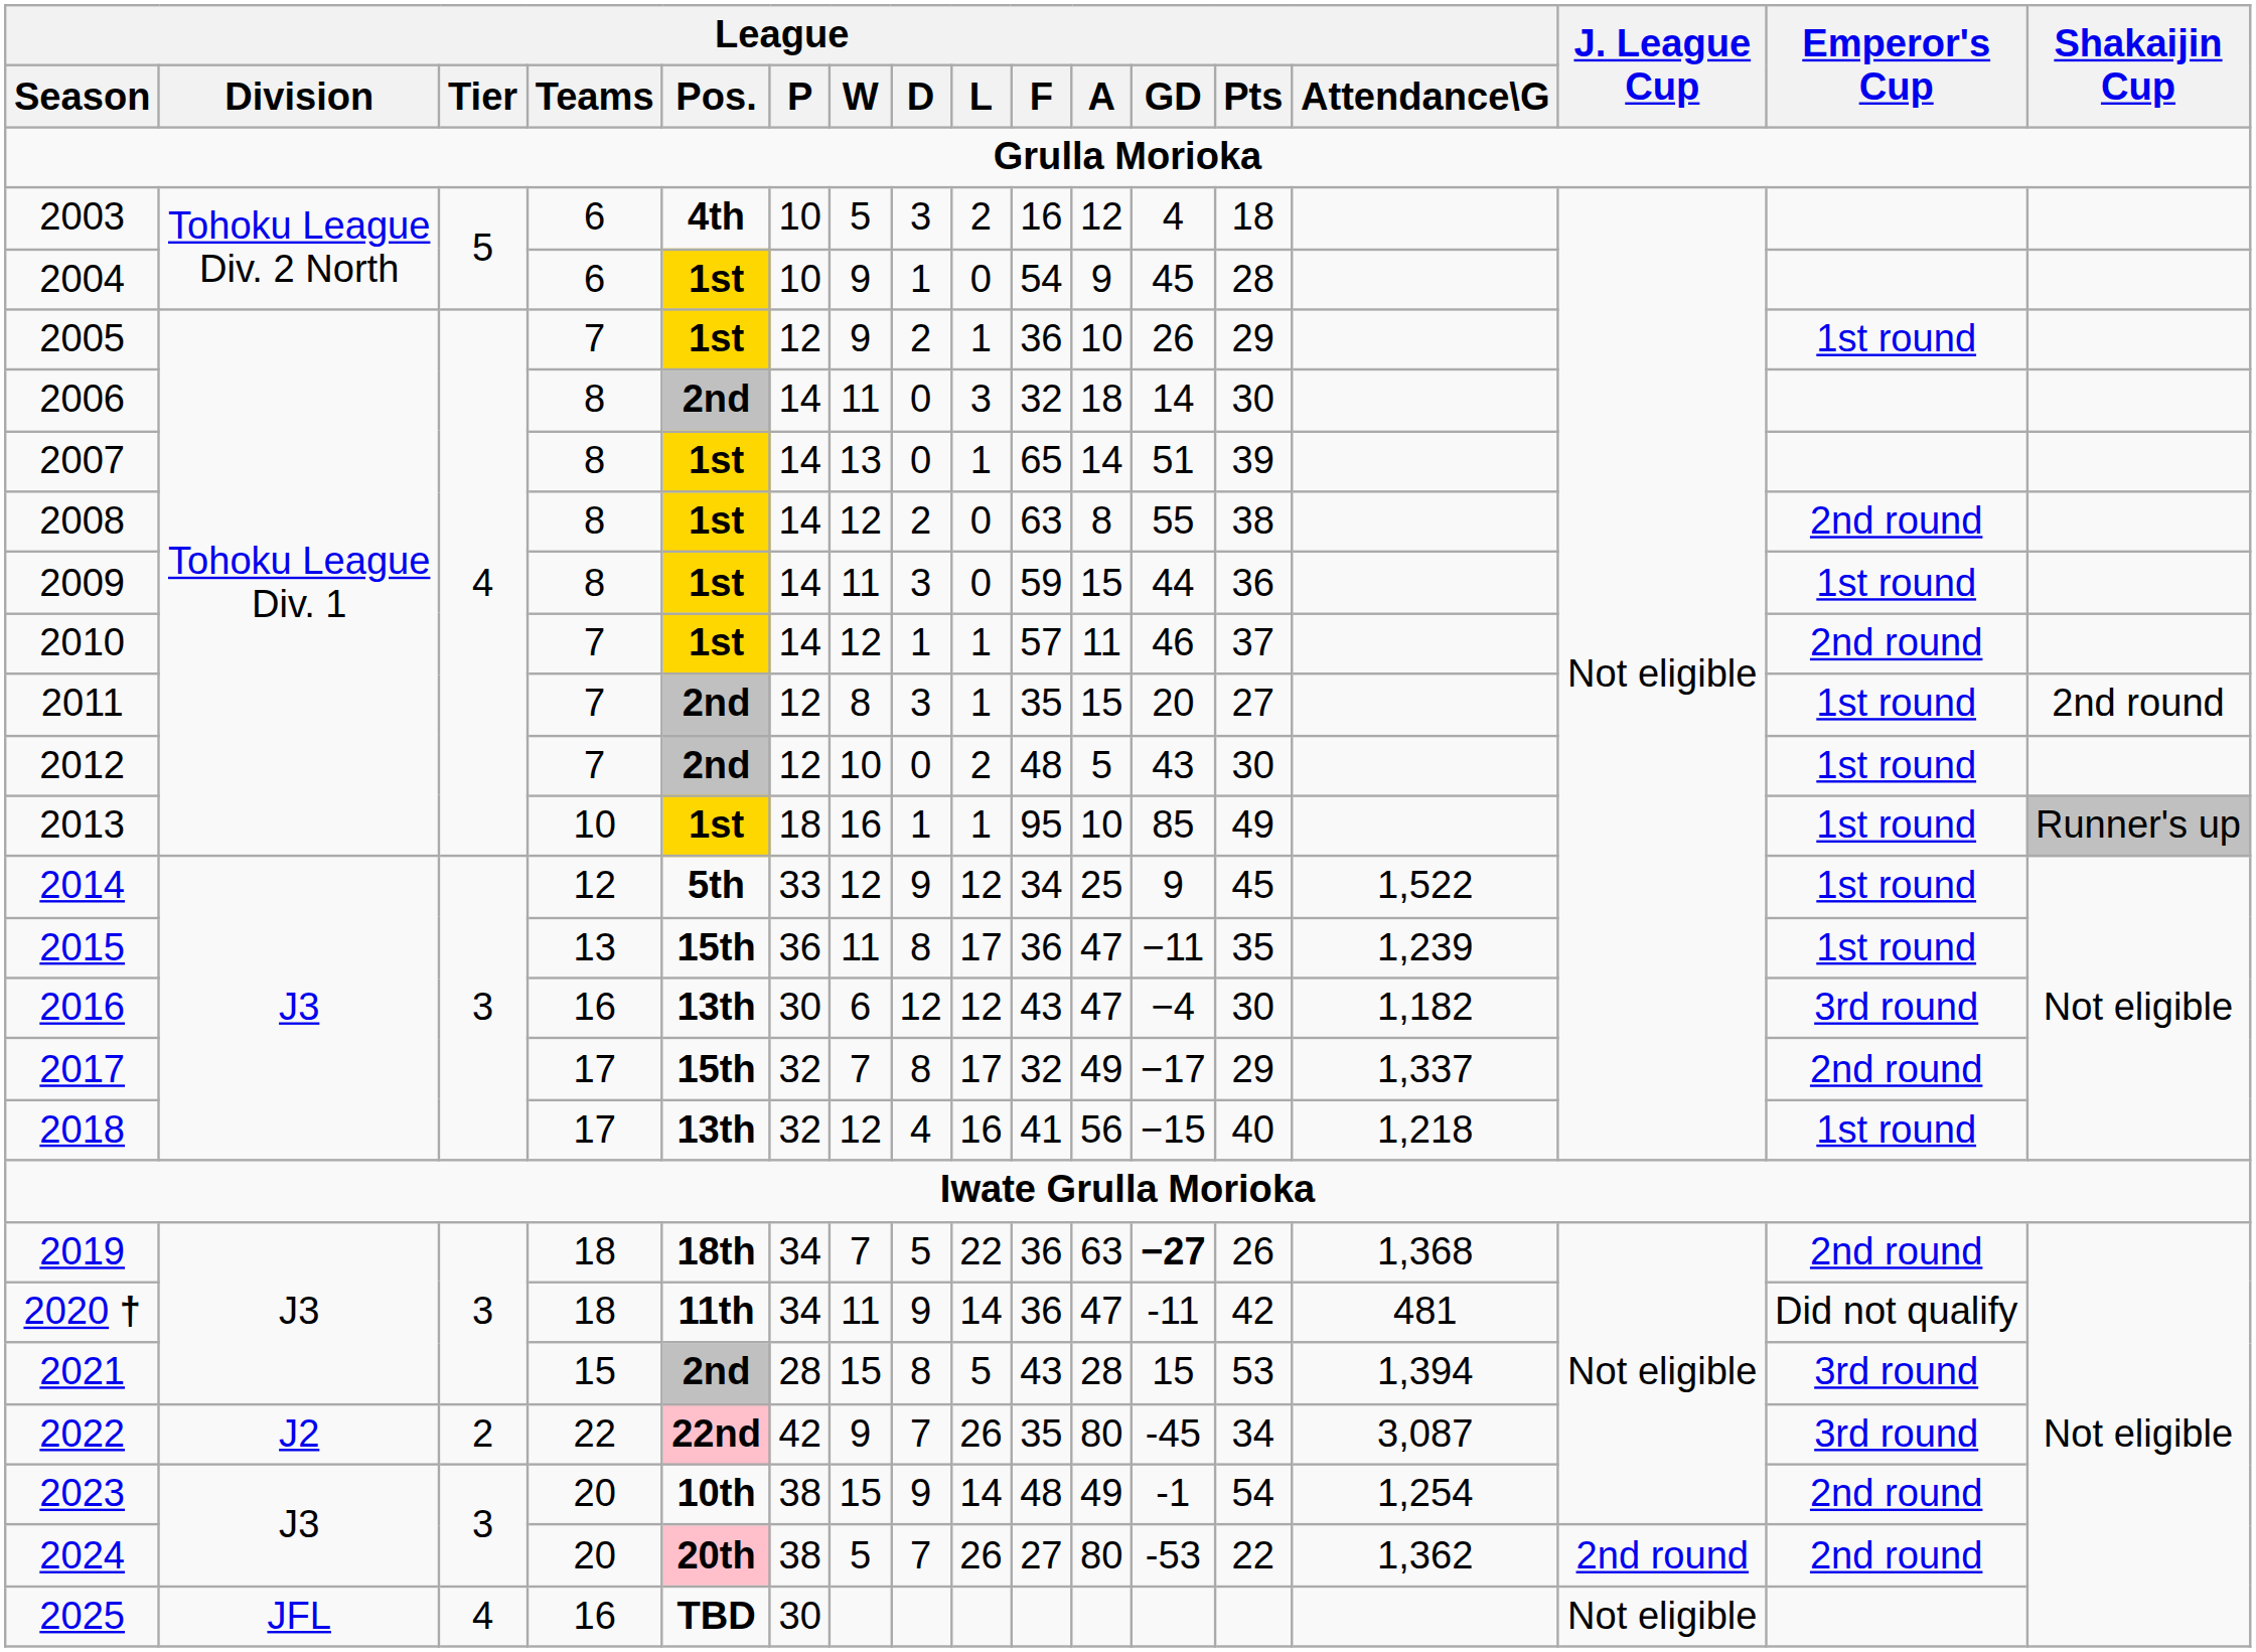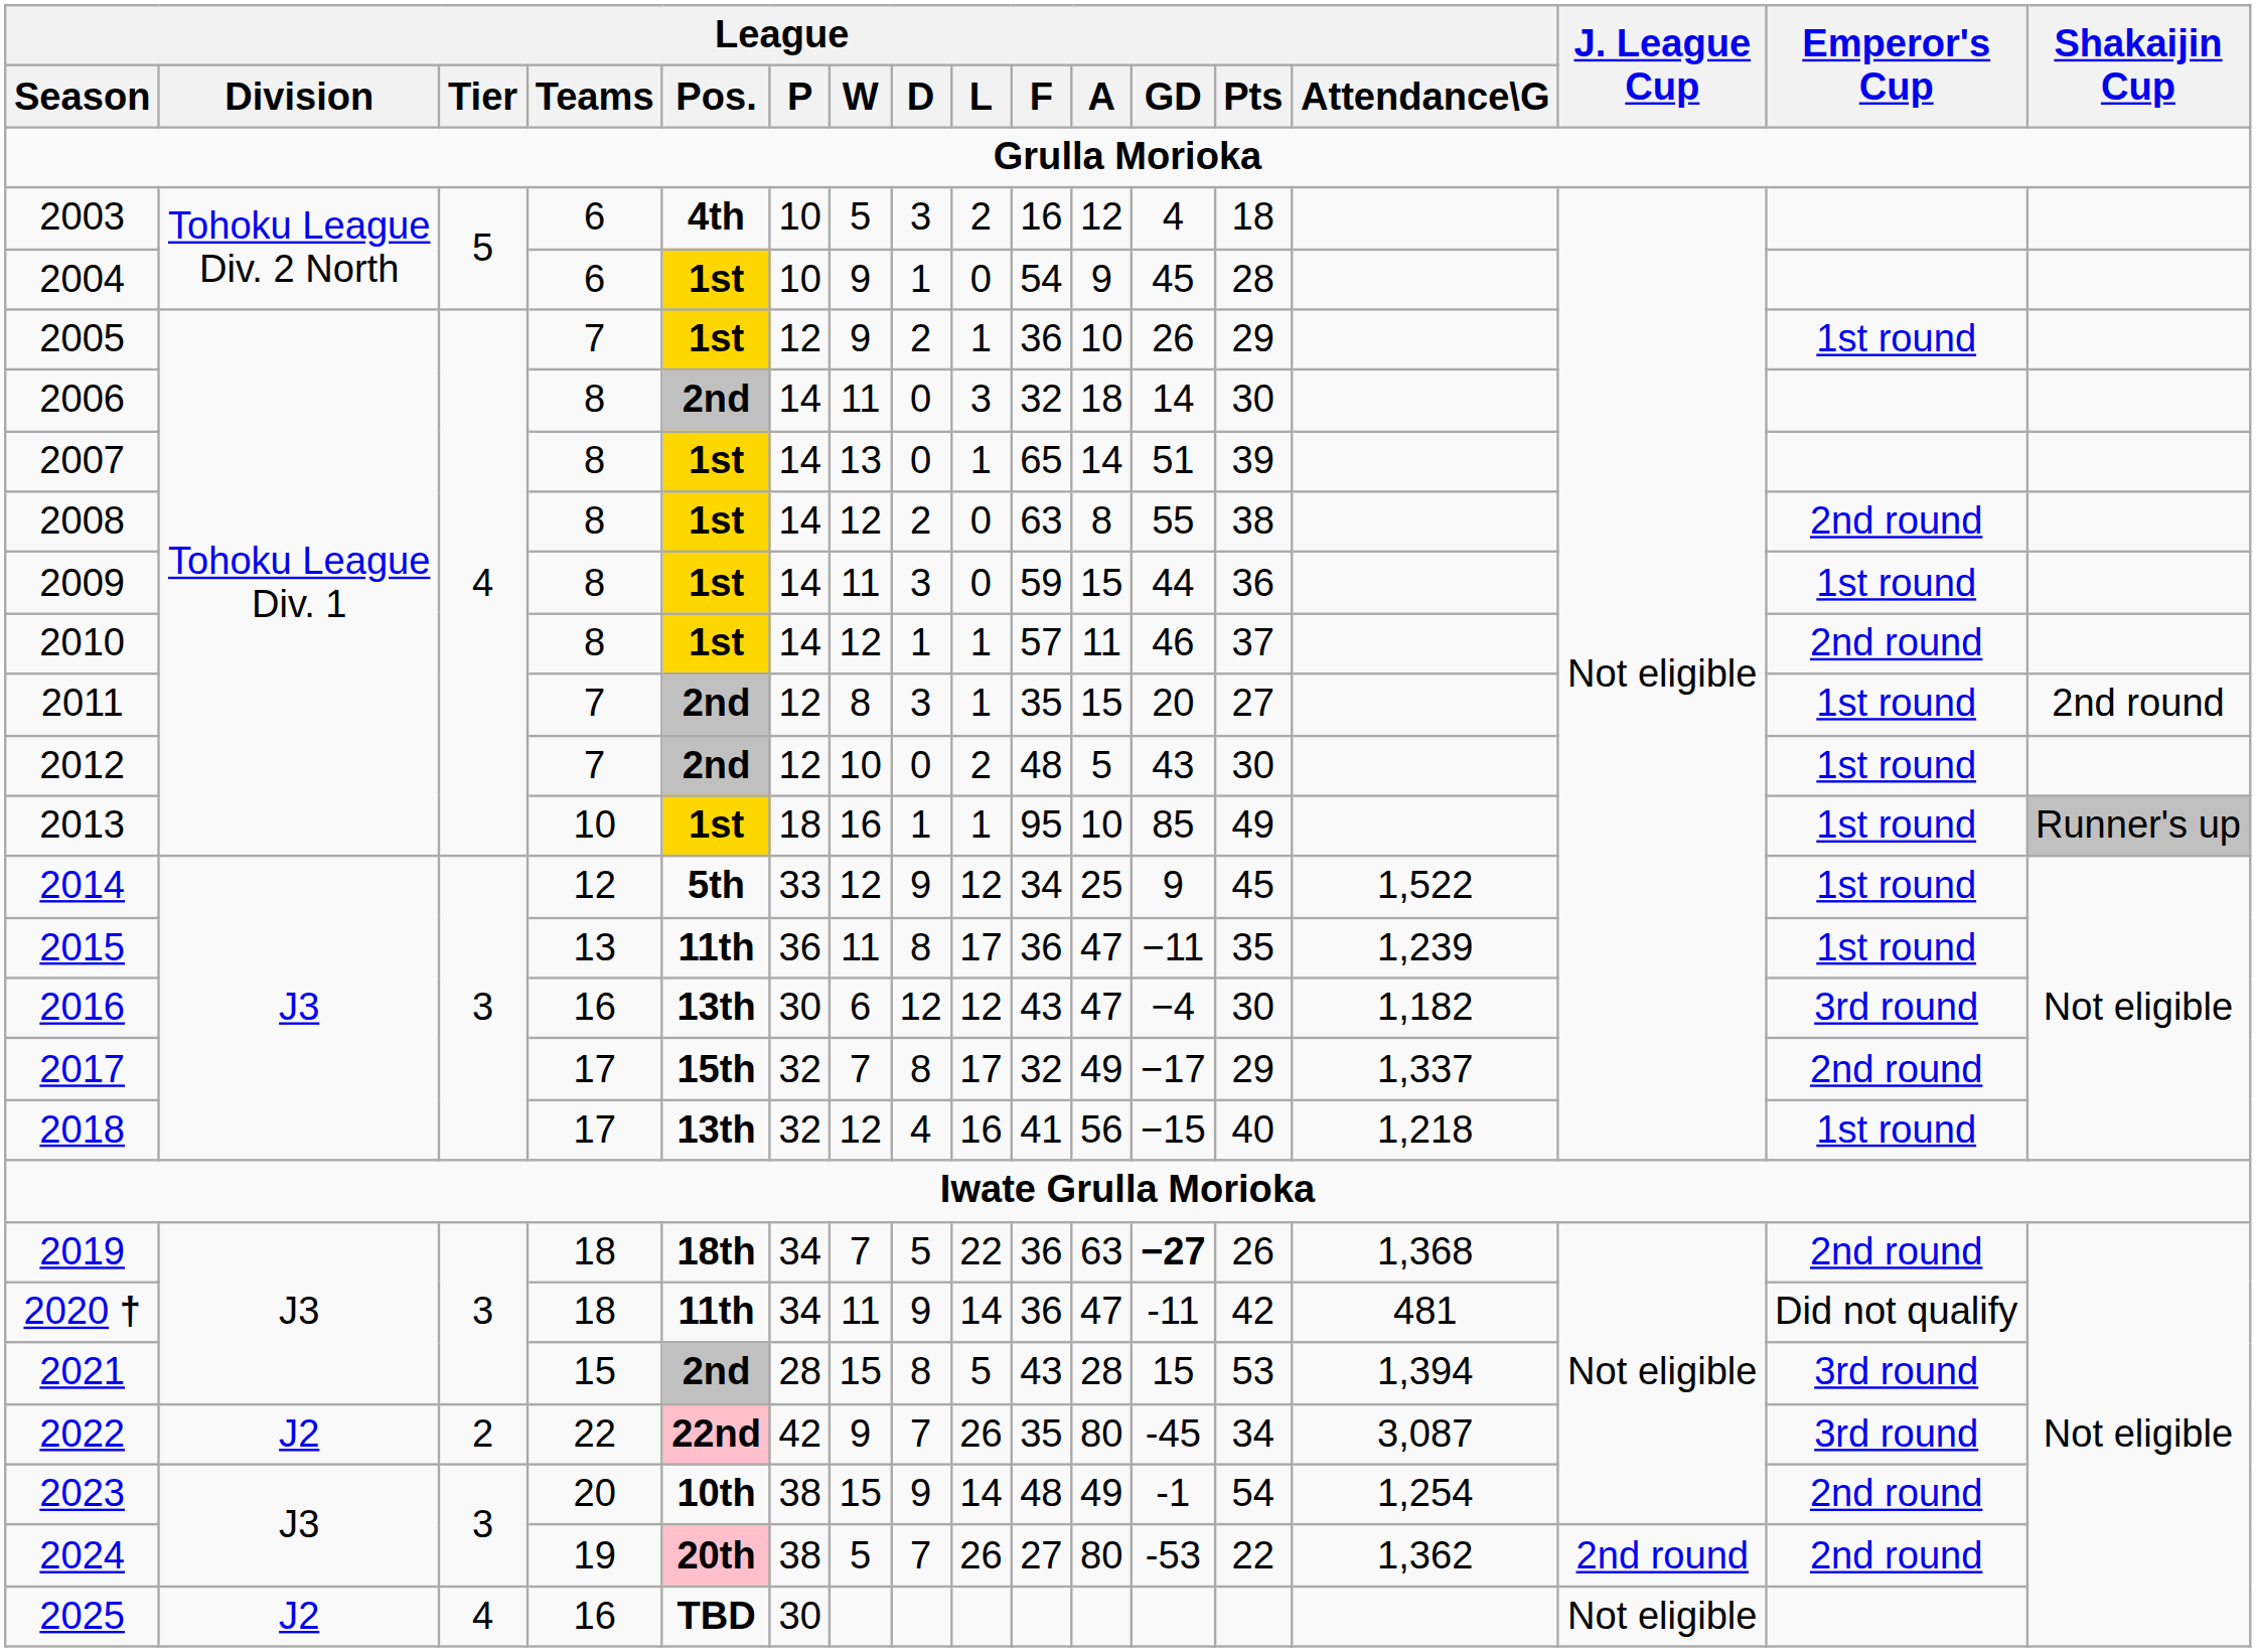2010 | League / Teams: 7 -> 8
2015 | League / Pos.: 15th -> 11th
2024 | League / Teams: 20 -> 19
2025 | League / Division: JFL -> J2
